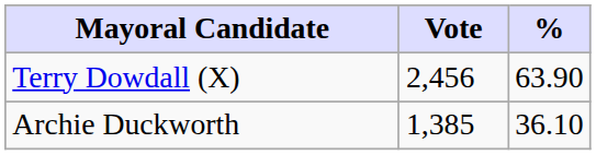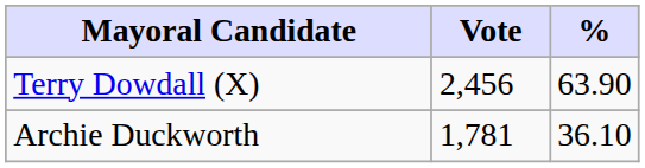Archie Duckworth | Vote: 1,385 -> 1,781
